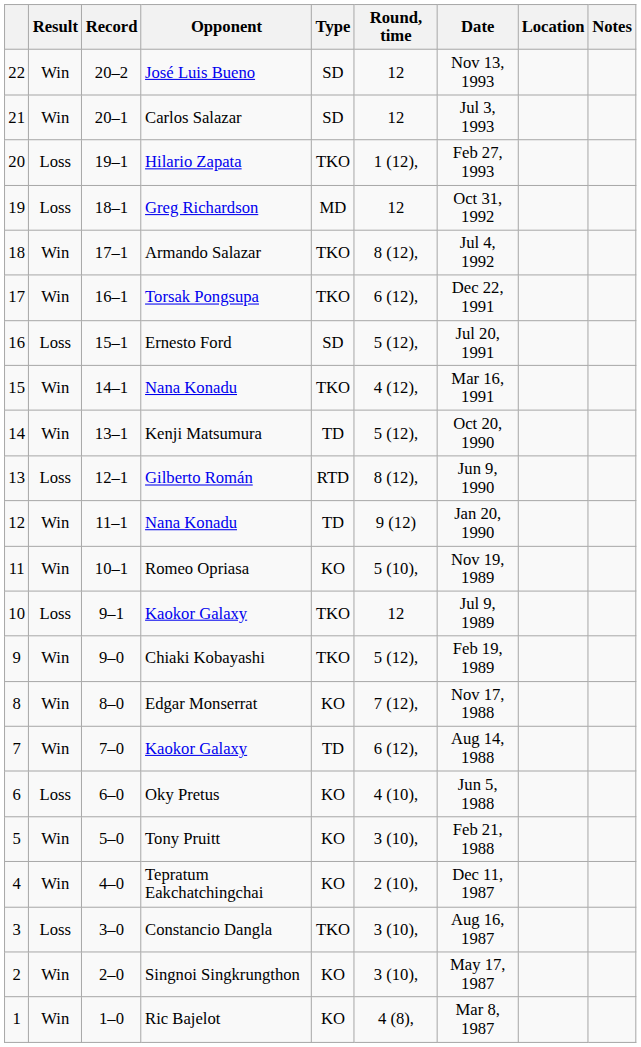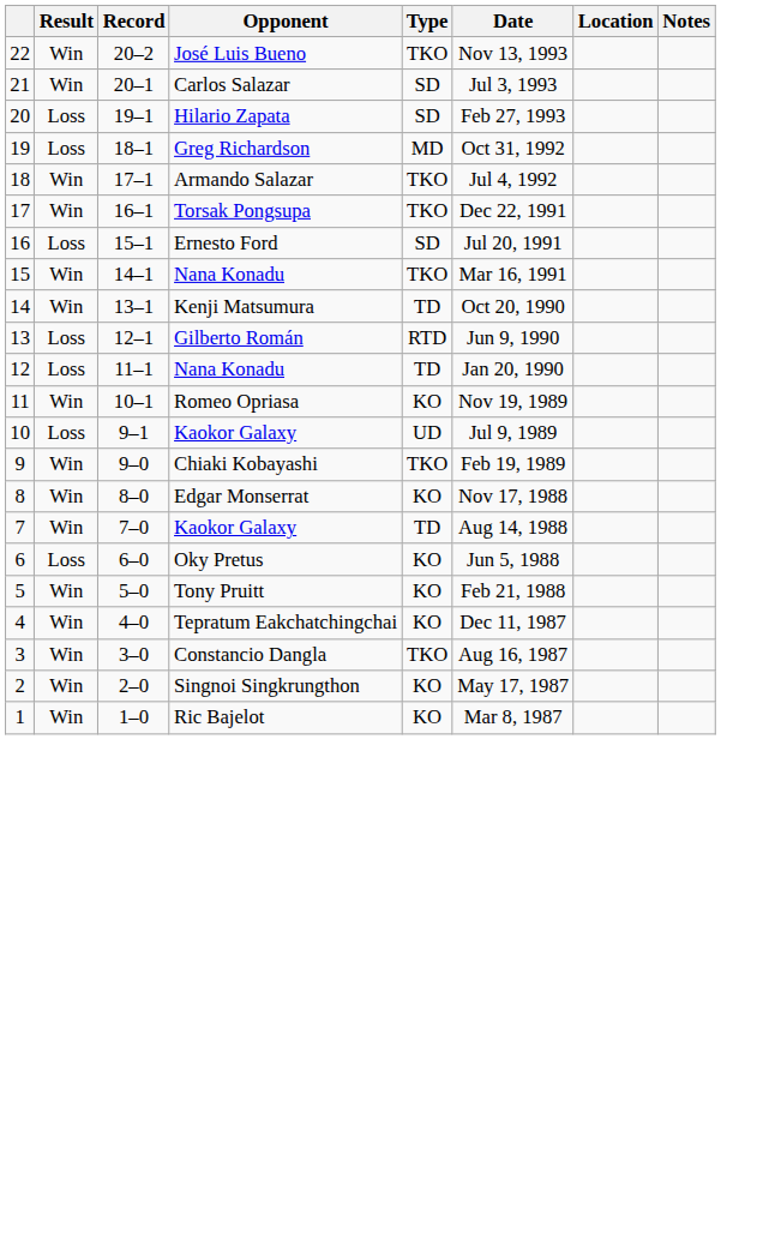- column: Round, time | 12 | 12 | 1 (12), | 12 | 8 (12), | 6 (12), | 5 (12), | 4 (12), | 5 (12), | 8 (12), | 9 (12) | 5 (10), | 12 | 5 (12), | 7 (12), | 6 (12), | 4 (10), | 3 (10), | 2 (10), | 3 (10), | 3 (10), | 4 (8),
José Luis Bueno | Type: SD -> TKO
Hilario Zapata | Type: TKO -> SD
12 / Nana Konadu | Result: Win -> Loss
10 / Kaokor Galaxy | Type: TKO -> UD
Constancio Dangla | Result: Loss -> Win
